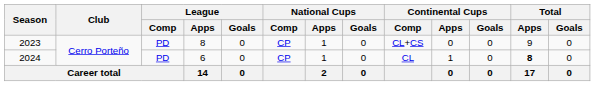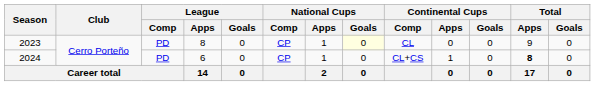2023 | National Cups / Goals: no background -> lightyellow background
2023 | Continental Cups / Comp: CL+CS -> CL
2024 | Continental Cups / Comp: CL -> CL+CS
